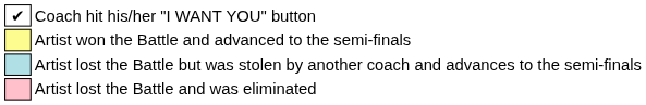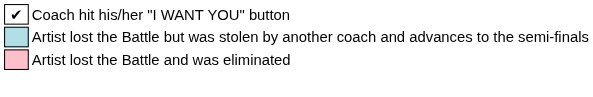- row: Artist won the Battle and advanced to the semi-finals
